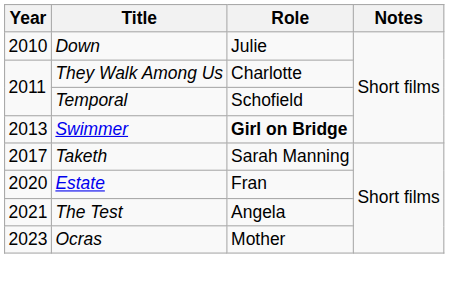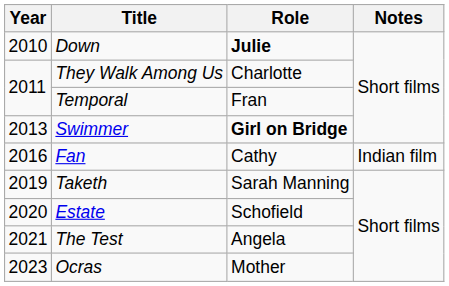Down | Role: normal -> bold
Temporal | Role: Schofield -> Fran
+ row: 2016 | Fan | Cathy | Indian film
Taketh | Year: 2017 -> 2019
Estate | Role: Fran -> Schofield
